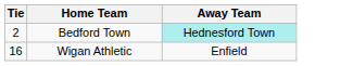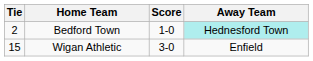+ column: Score | 1-0 | 3-0
Wigan Athletic | Tie: 16 -> 15
